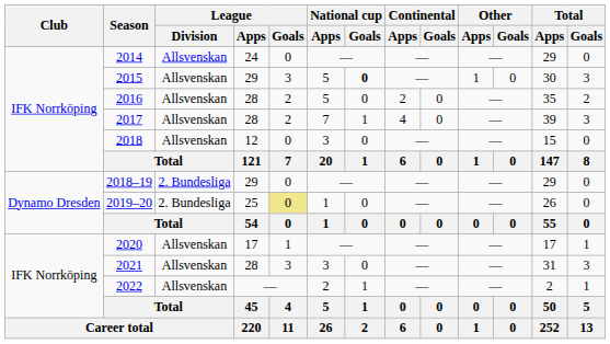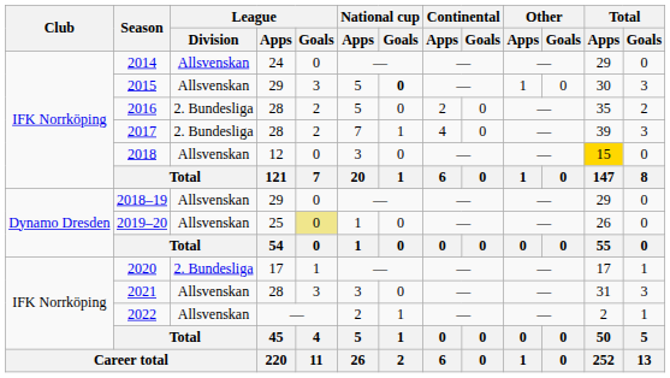2016 | League / Division: Allsvenskan -> 2. Bundesliga
2017 | League / Division: Allsvenskan -> 2. Bundesliga
2018 | Total / Apps: no background -> gold background
2018–19 | League / Division: 2. Bundesliga -> Allsvenskan
2019–20 | League / Division: 2. Bundesliga -> Allsvenskan
2020 | League / Division: Allsvenskan -> 2. Bundesliga
